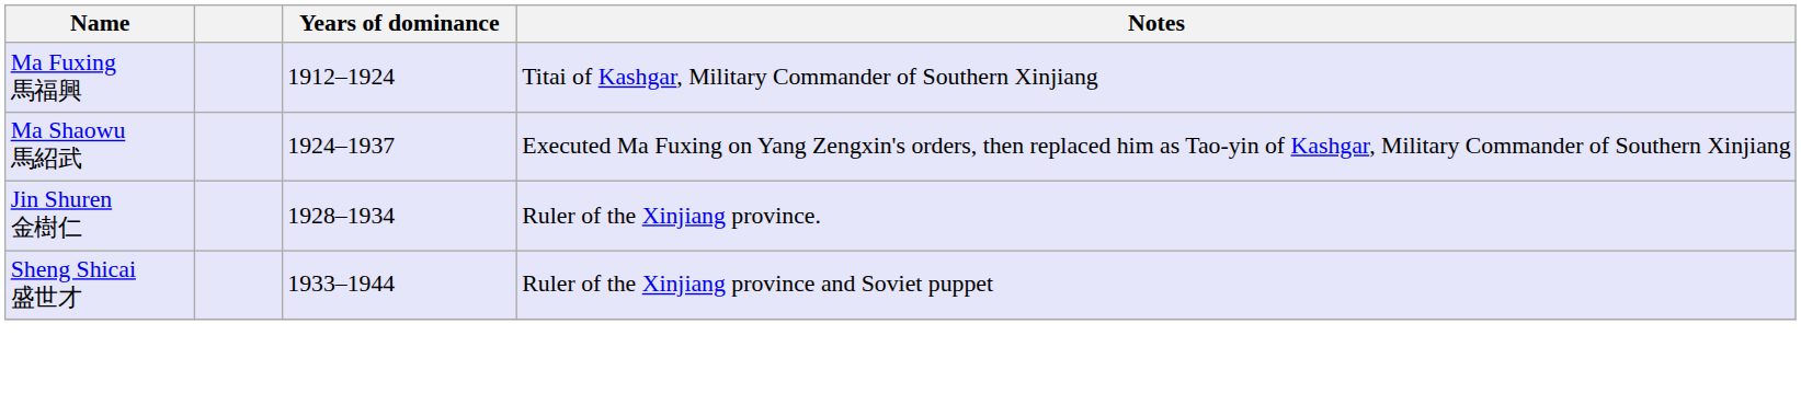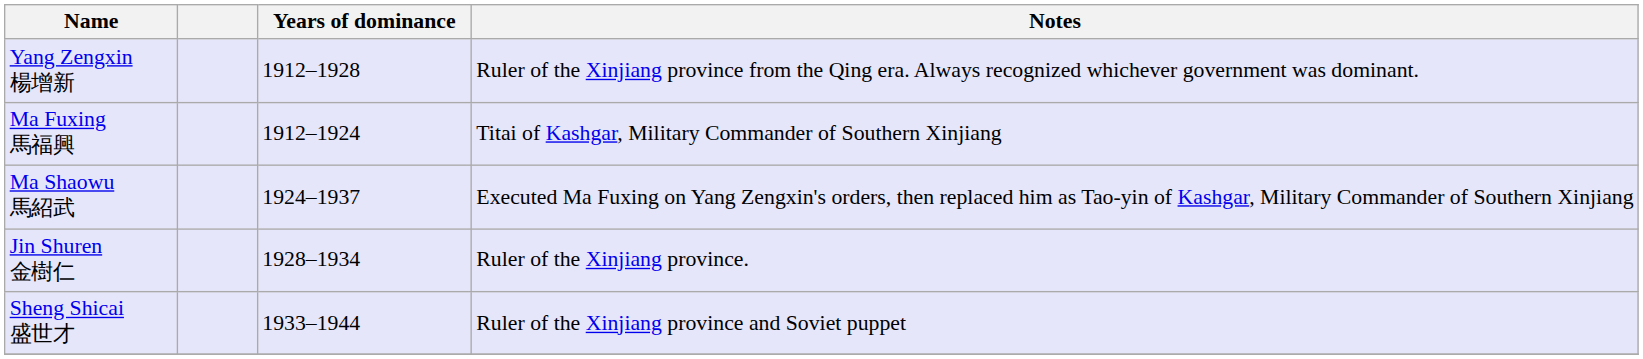+ row: Yang Zengxin 楊增新 | 1912–1928 | Ruler of the Xinjiang province from the Qing era. Always recognized whichever government was dominant.
